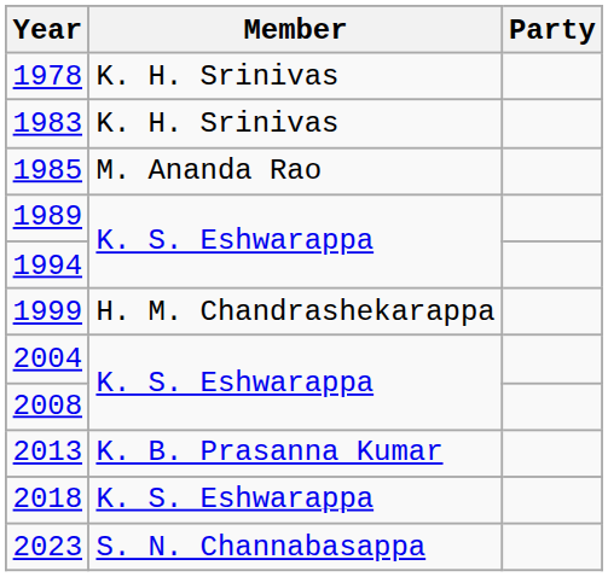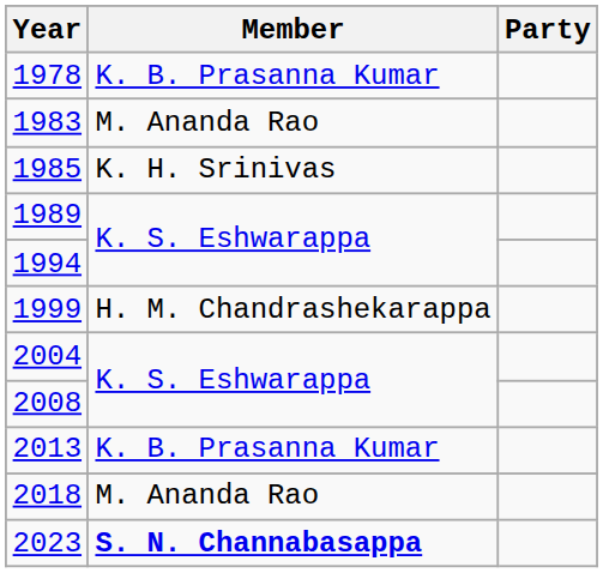1978 | Member: K. H. Srinivas -> K. B. Prasanna Kumar
1983 | Member: K. H. Srinivas -> M. Ananda Rao
1985 | Member: M. Ananda Rao -> K. H. Srinivas
2018 | Member: K. S. Eshwarappa -> M. Ananda Rao
2023 | Member: normal -> bold
